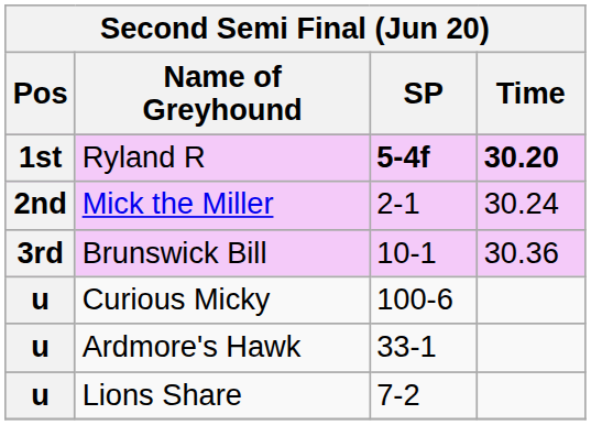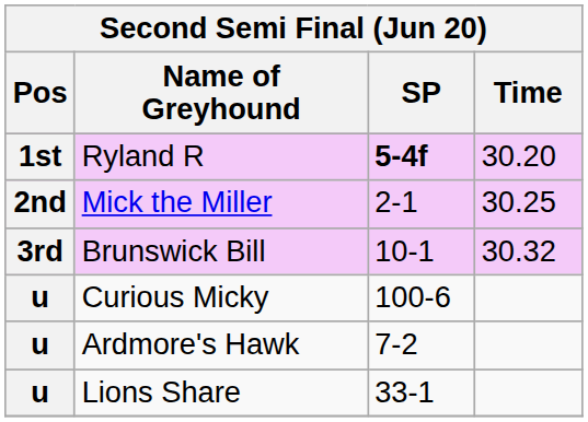Ryland R | Time: bold -> normal
Mick the Miller | Time: 30.24 -> 30.25
Brunswick Bill | Time: 30.36 -> 30.32
Ardmore's Hawk | SP: 33-1 -> 7-2
Lions Share | SP: 7-2 -> 33-1
